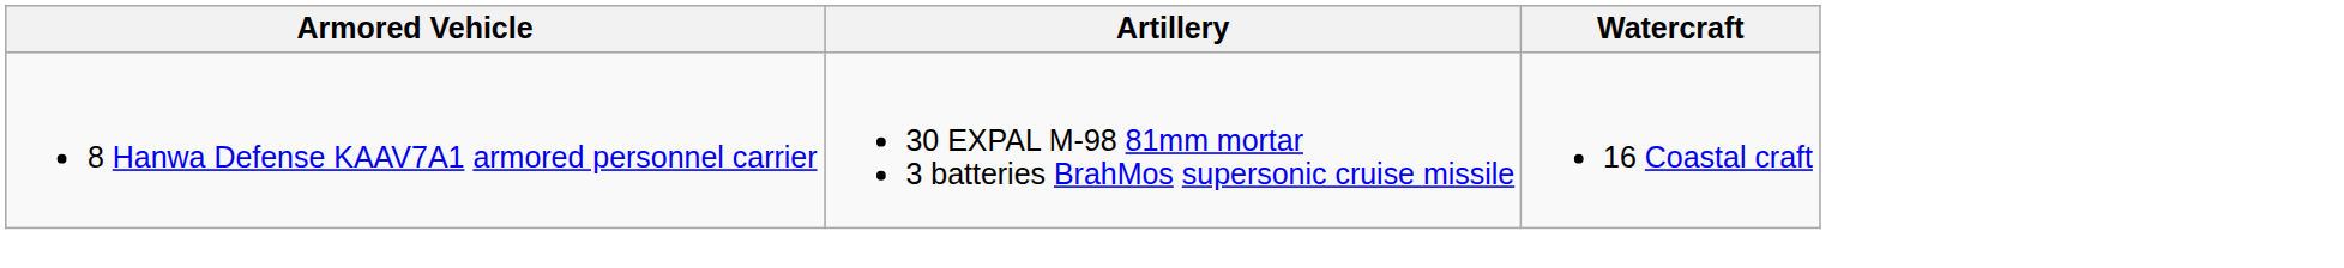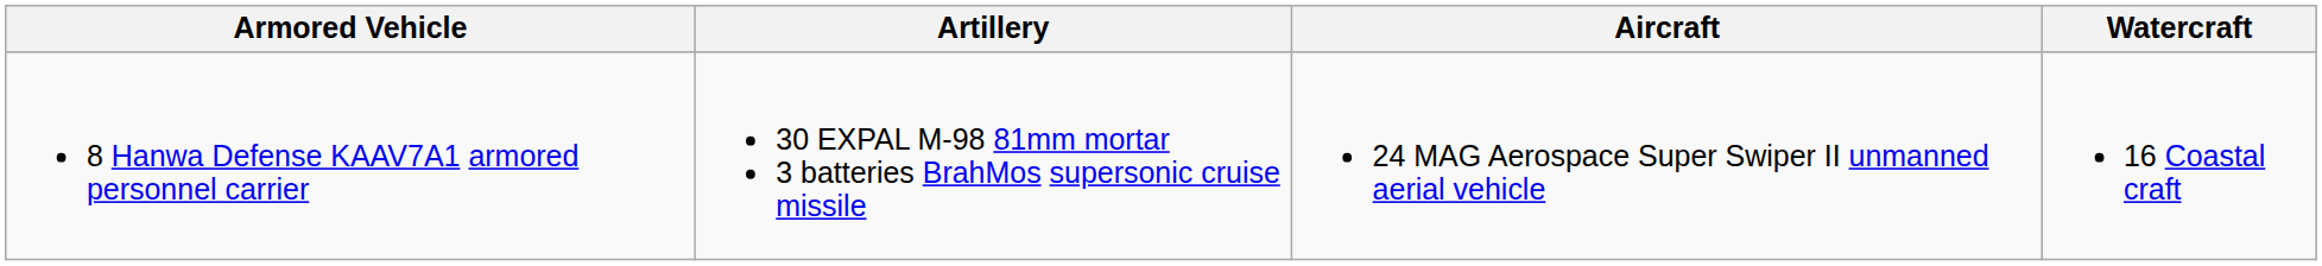+ column: Aircraft | 24 MAG Aerospace Super Swiper II unmanned aerial vehicle
